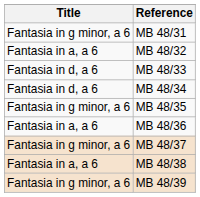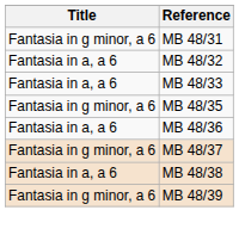MB 48/33 | Title: Fantasia in d, a 6 -> Fantasia in a, a 6
- row: Fantasia in d, a 6 | MB 48/34
